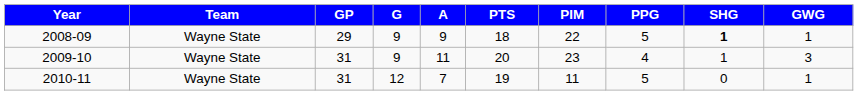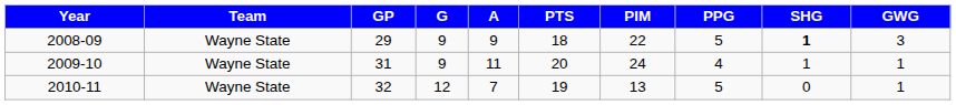2008-09 | GWG: 1 -> 3
2009-10 | PIM: 23 -> 24
2009-10 | GWG: 3 -> 1
2010-11 | GP: 31 -> 32
2010-11 | PIM: 11 -> 13
